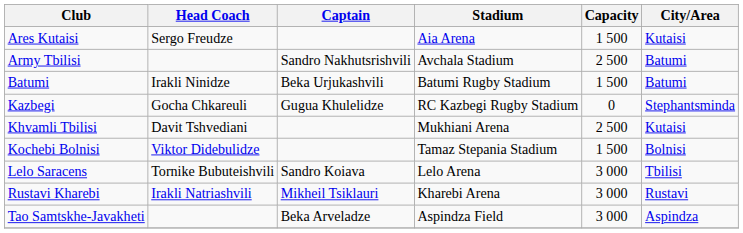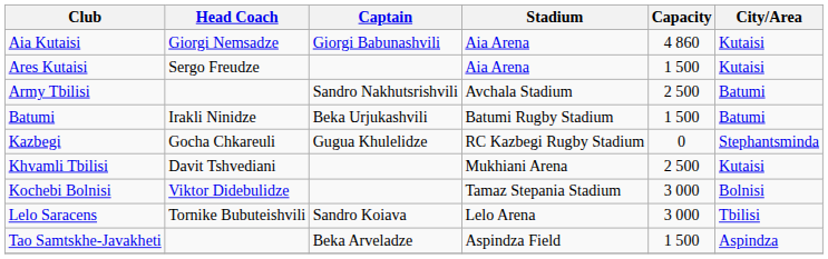+ row: Aia Kutaisi | Giorgi Nemsadze | Giorgi Babunashvili | Aia Arena | 4 860 | Kutaisi
Kochebi Bolnisi | Capacity: 1 500 -> 3 000
- row: Rustavi Kharebi | Irakli Natriashvili | Mikheil Tsiklauri | Kharebi Arena | 3 000 | Rustavi
Tao Samtskhe-Javakheti | Capacity: 3 000 -> 1 500
